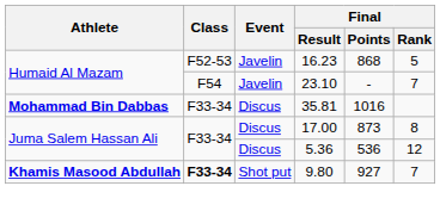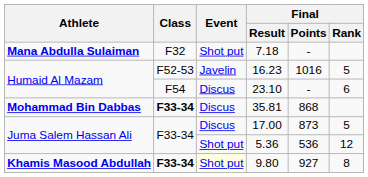+ row: Mana Abdulla Sulaiman | F32 | Shot put | 7.18 | -
16.23 | Final / Points: 868 -> 1016
23.10 | Event: Javelin -> Discus
23.10 | Final / Rank: 7 -> 6
35.81 | Class: normal -> bold
35.81 | Final / Points: 1016 -> 868
17.00 | Final / Rank: 8 -> 5
5.36 | Event: Discus -> Shot put
9.80 | Event: no background -> lightyellow background
9.80 | Final / Rank: 7 -> 8
